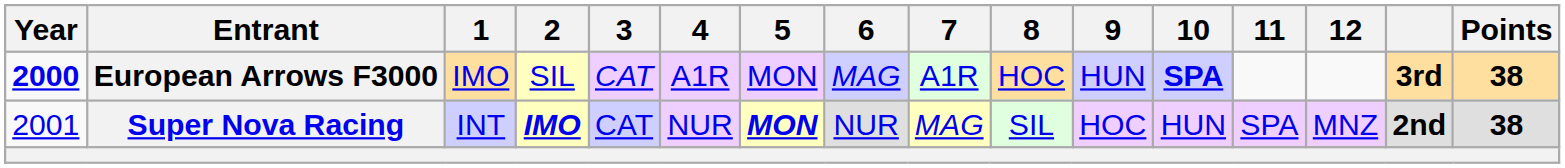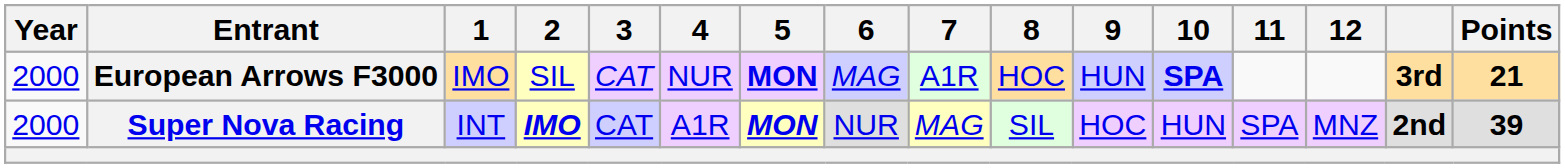European Arrows F3000 | Year: bold -> normal
European Arrows F3000 | 4: A1R -> NUR
European Arrows F3000 | 5: normal -> bold
European Arrows F3000 | Points: 38 -> 21
Super Nova Racing | Year: 2001 -> 2000
Super Nova Racing | 4: NUR -> A1R
Super Nova Racing | Points: 38 -> 39
